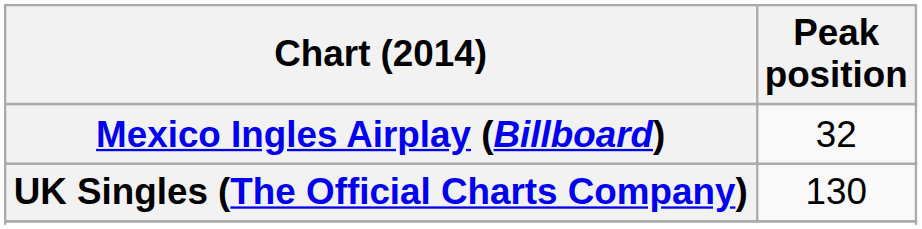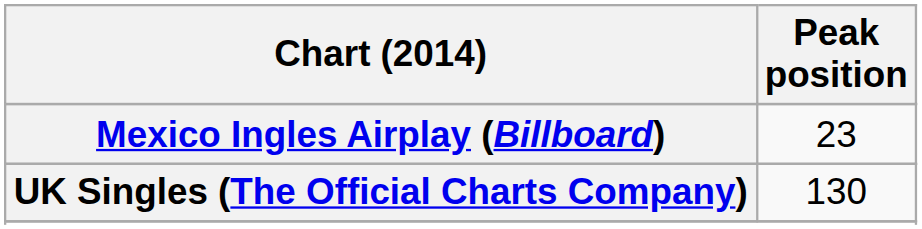Mexico Ingles Airplay (Billboard) | Peak position: 32 -> 23
